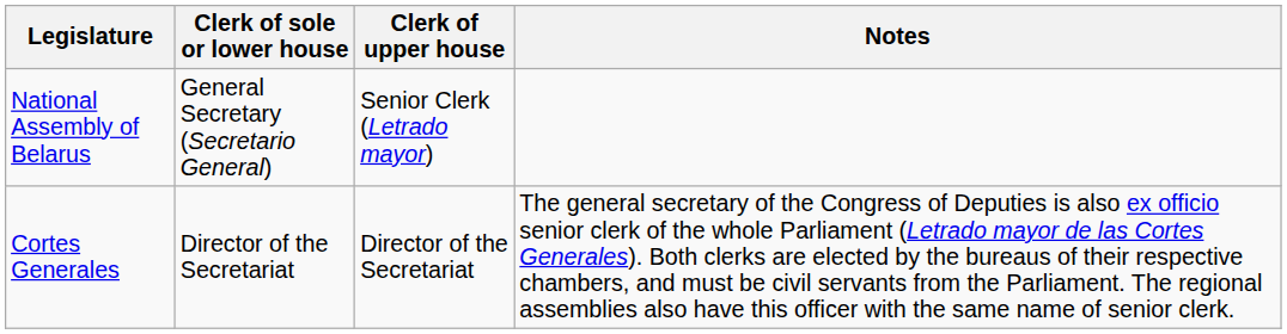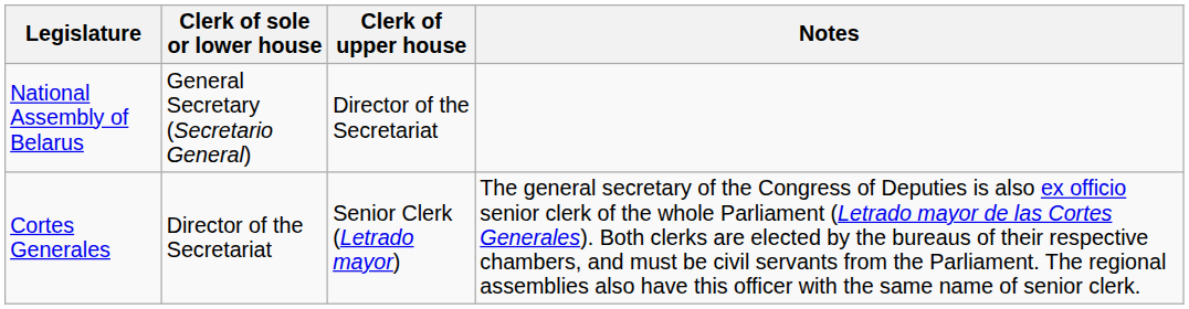National Assembly of Belarus | Clerk of upper house: Senior Clerk (Letrado mayor) -> Director of the Secretariat
Cortes Generales | Clerk of upper house: Director of the Secretariat -> Senior Clerk (Letrado mayor)
